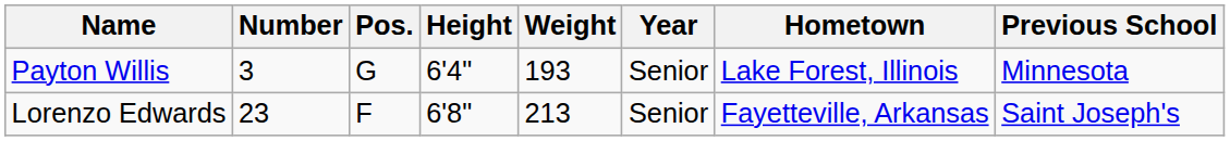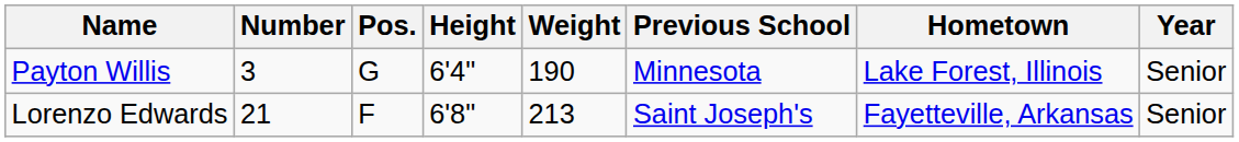columns swapped: Year <-> Previous School
Payton Willis | Weight: 193 -> 190
Lorenzo Edwards | Number: 23 -> 21
